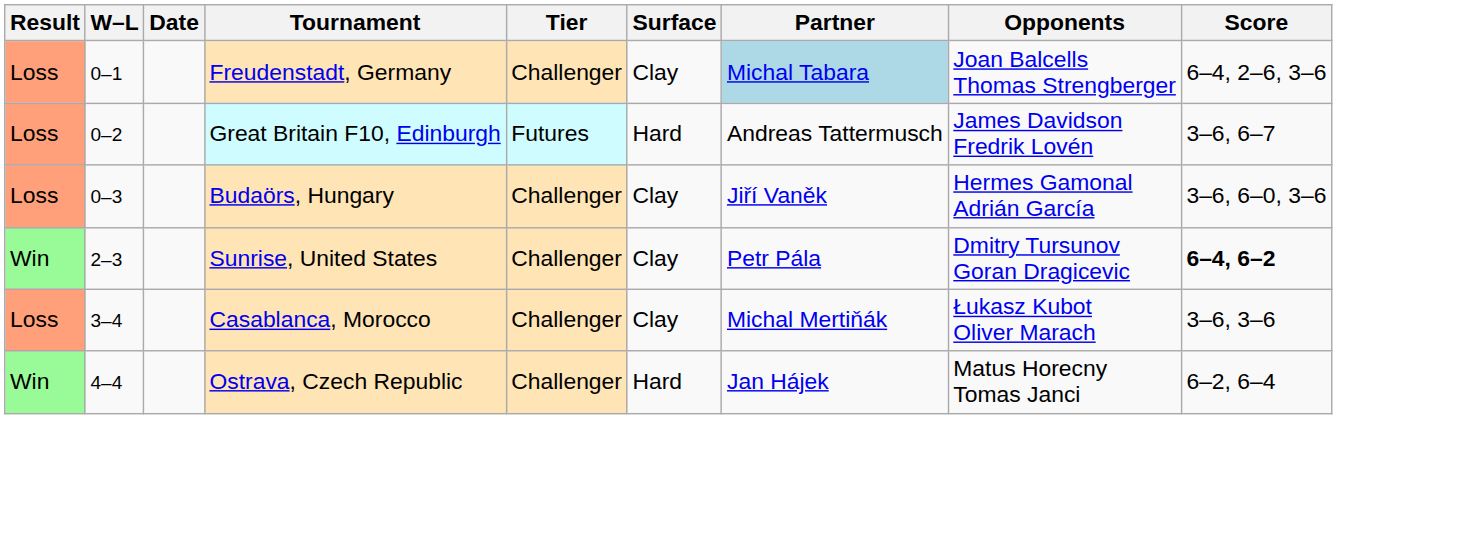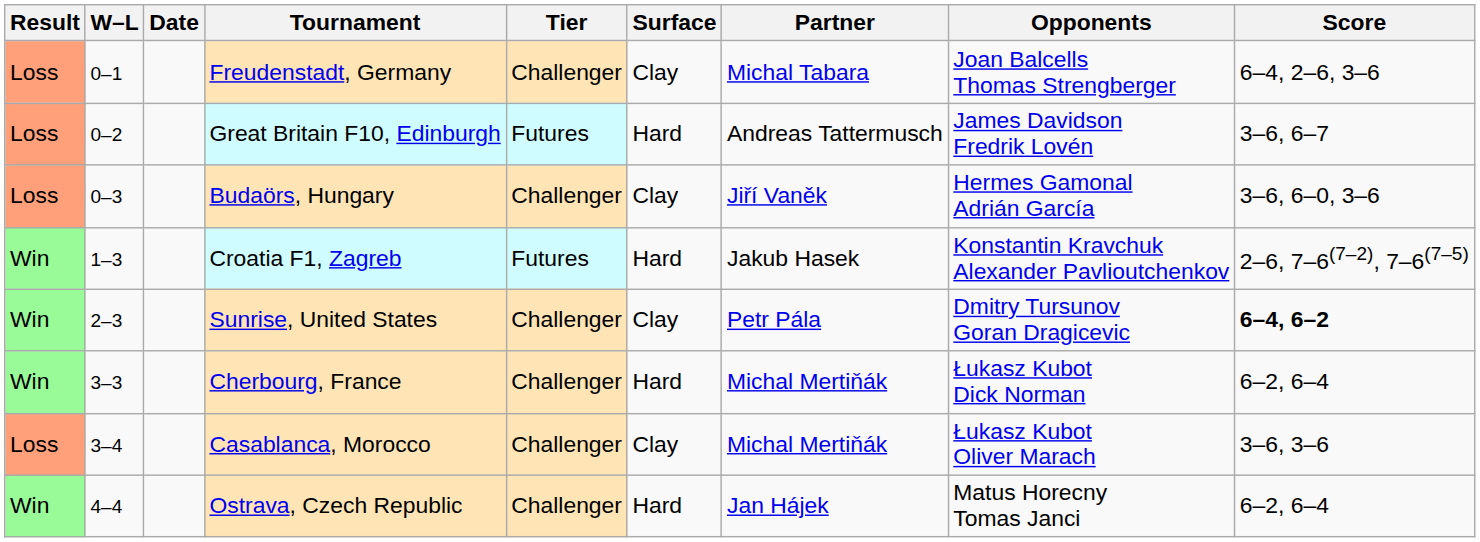Freudenstadt, Germany | Partner: lightblue background -> no background
+ row: Win | 1–3 | Croatia F1, Zagreb | Futures | Hard | Jakub Hasek | Konstantin Kravchuk Alexander Pavlioutchenkov | 2–6, 7–6(7–2), 7–6(7–5)
+ row: Win | 3–3 | Cherbourg, France | Challenger | Hard | Michal Mertiňák | Łukasz Kubot Dick Norman | 6–2, 6–4
